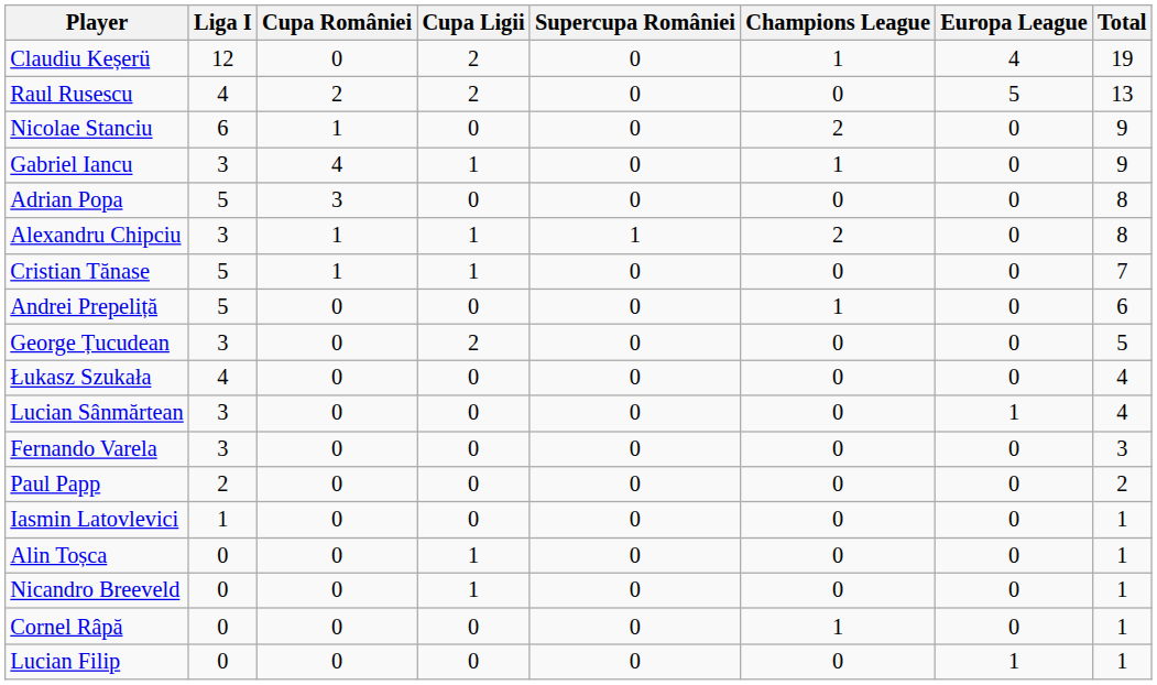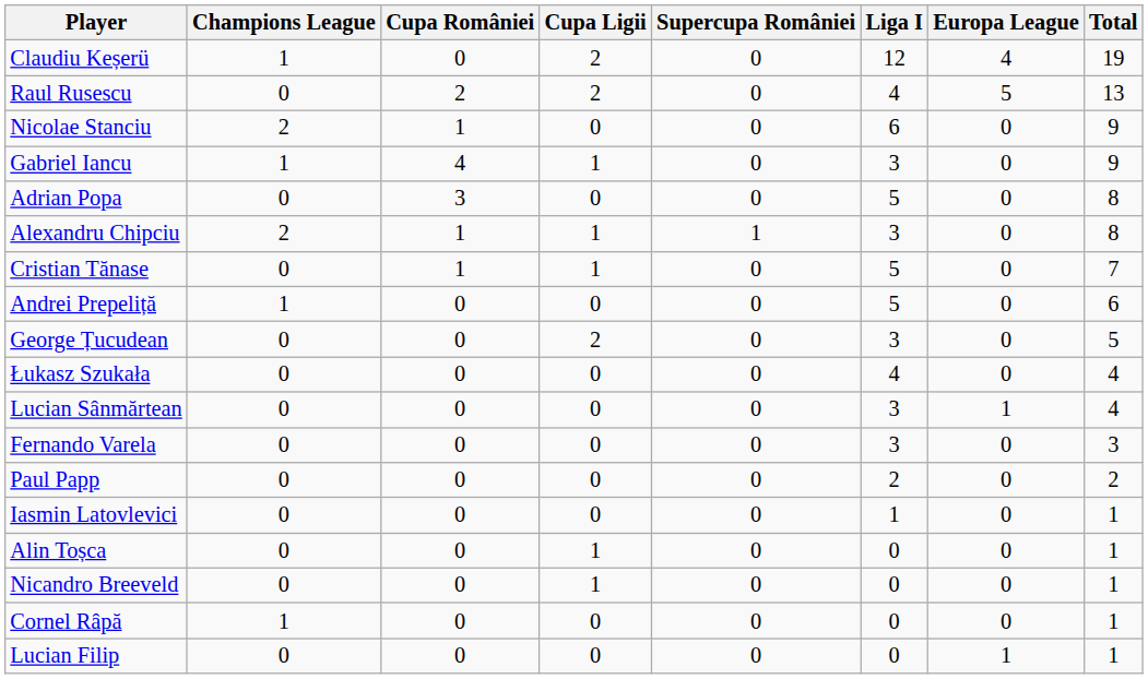columns swapped: Liga I <-> Champions League
